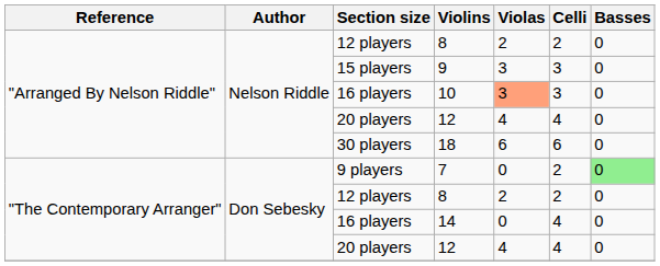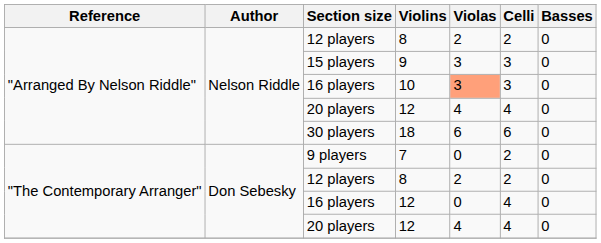9 players | Basses: lightgreen background -> no background
"The Contemporary Arranger" / 16 players | Violins: 14 -> 12
